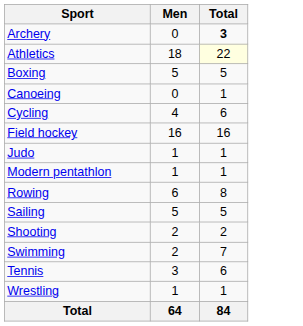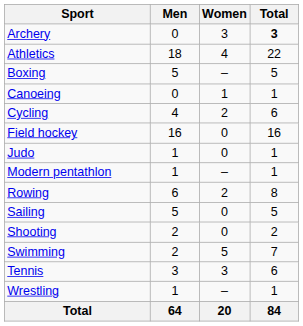+ column: Women | 3 | 4 | – | 1 | 2 | 0 | 0 | – | 2 | 0 | 0 | 5 | 3 | – | 20
Athletics | Total: lightyellow background -> no background
